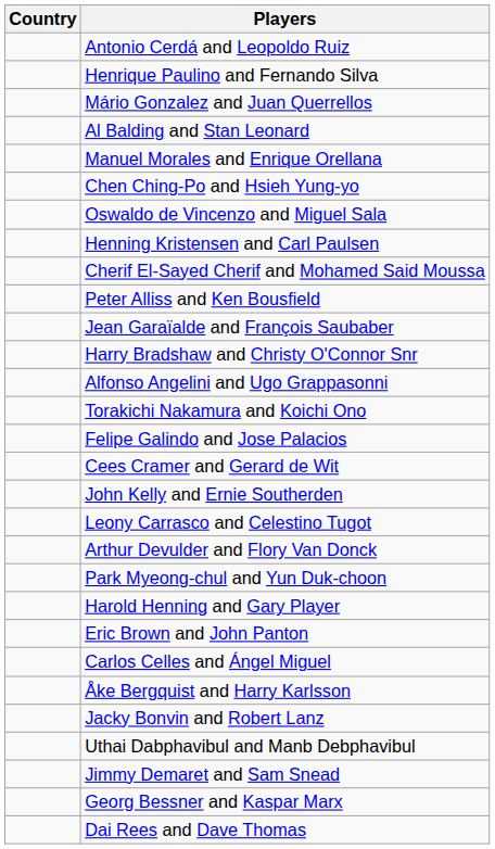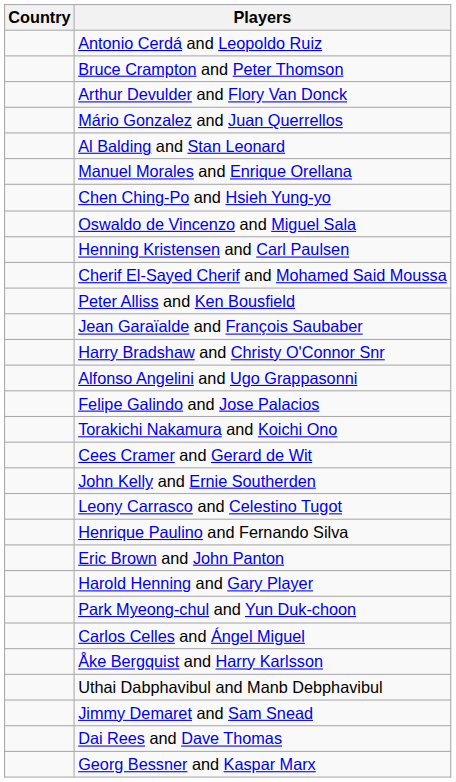+ row: Bruce Crampton and Peter Thomson
rows swapped: Arthur Devulder and Flory Van Donck <-> Henrique Paulino and Fernando Silva
rows swapped: Torakichi Nakamura and Koichi Ono <-> Felipe Galindo and Jose Palacios
rows swapped: Eric Brown and John Panton <-> Park Myeong-chul and Yun Duk-choon
- row: Jacky Bonvin and Robert Lanz
rows swapped: Dai Rees and Dave Thomas <-> Georg Bessner and Kaspar Marx
